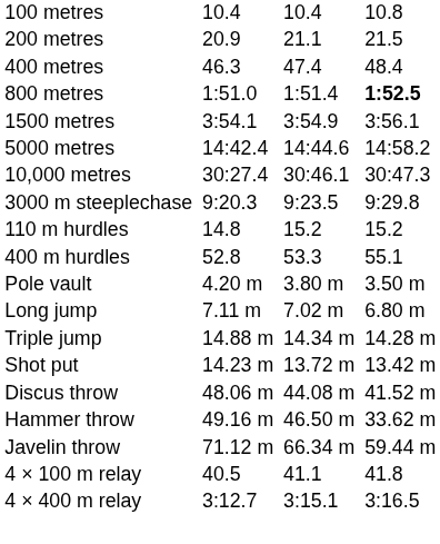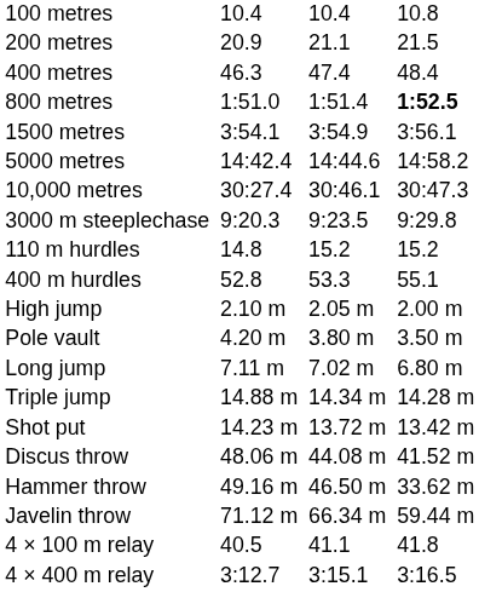+ row: High jump | 2.10 m | 2.05 m | 2.00 m
